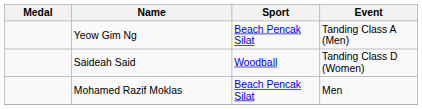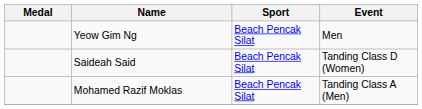Yeow Gim Ng | Event: Tanding Class A (Men) -> Men
Saideah Said | Sport: Woodball -> Beach Pencak Silat
Mohamed Razif Moklas | Event: Men -> Tanding Class A (Men)
